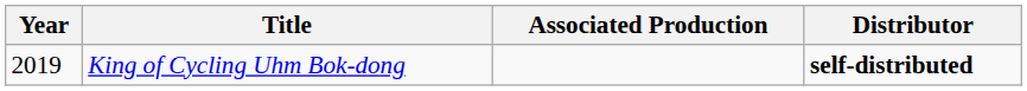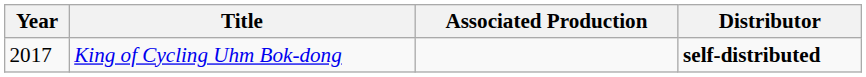King of Cycling Uhm Bok-dong | Year: 2019 -> 2017
